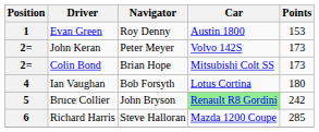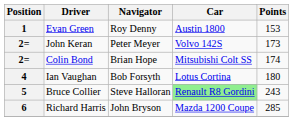Colin Bond | Points: 173 -> 174
Bruce Collier | Navigator: John Bryson -> Steve Halloran
Bruce Collier | Points: 242 -> 243
Richard Harris | Navigator: Steve Halloran -> John Bryson
